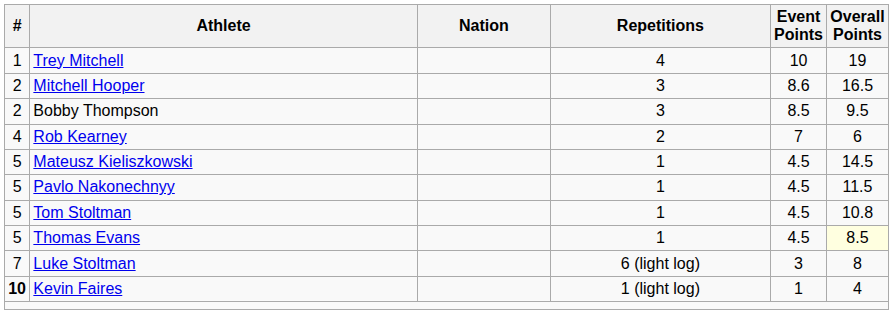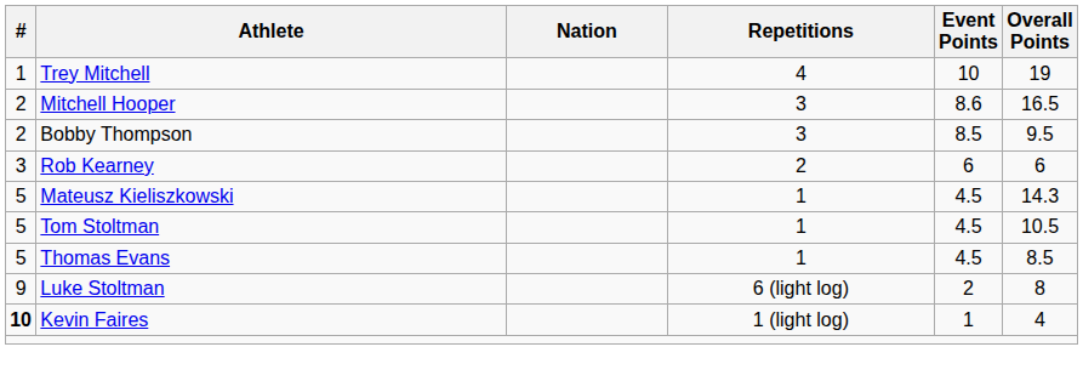Rob Kearney | #: 4 -> 3
Rob Kearney | Event Points: 7 -> 6
Mateusz Kieliszkowski | Overall Points: 14.5 -> 14.3
- row: 5 | Pavlo Nakonechnyy | 1 | 4.5 | 11.5
Tom Stoltman | Overall Points: 10.8 -> 10.5
Thomas Evans | Overall Points: lightyellow background -> no background
Luke Stoltman | #: 7 -> 9
Luke Stoltman | Event Points: 3 -> 2
